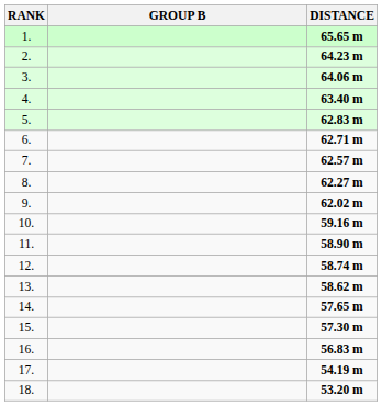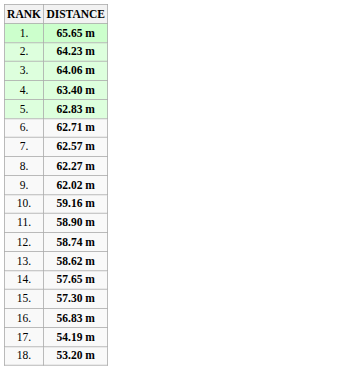- column: GROUP B
